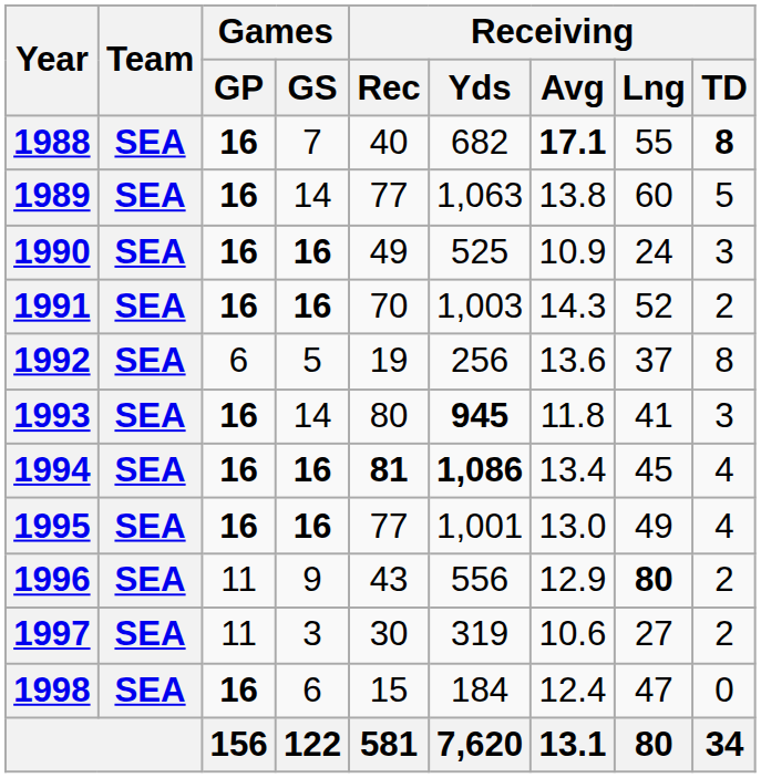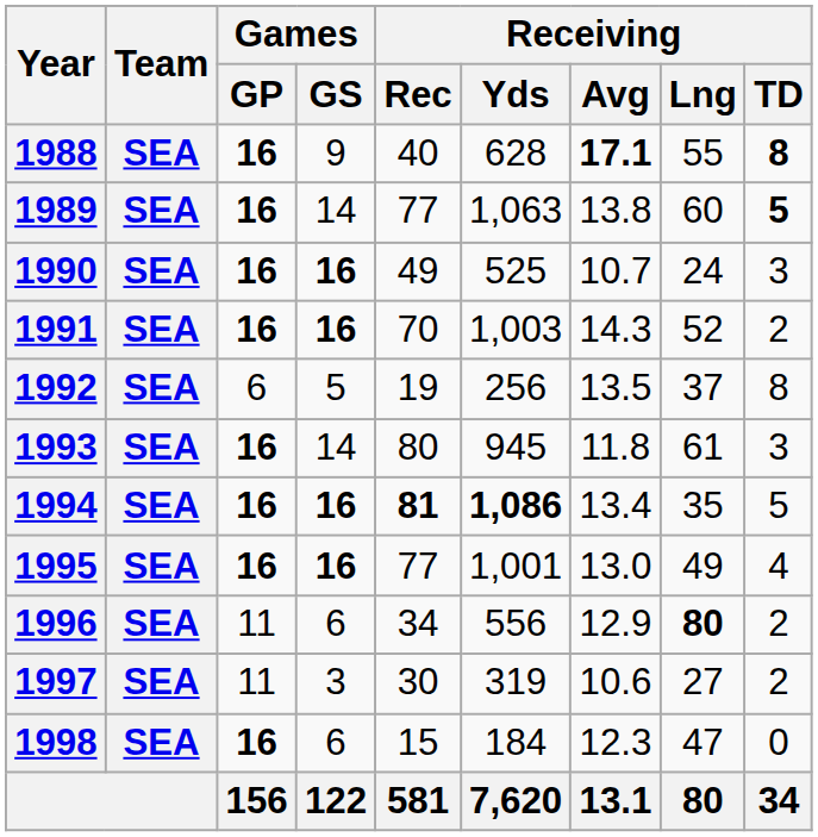1988 | Games / GS: 7 -> 9
1988 | Receiving / Yds: 682 -> 628
1989 | Receiving / TD: normal -> bold
1990 | Receiving / Avg: 10.9 -> 10.7
1992 | Receiving / Avg: 13.6 -> 13.5
1993 | Receiving / Yds: bold -> normal
1993 | Receiving / Lng: 41 -> 61
1994 | Receiving / Lng: 45 -> 35
1994 | Receiving / TD: 4 -> 5
1996 | Games / GS: 9 -> 6
1996 | Receiving / Rec: 43 -> 34
1998 | Receiving / Avg: 12.4 -> 12.3
